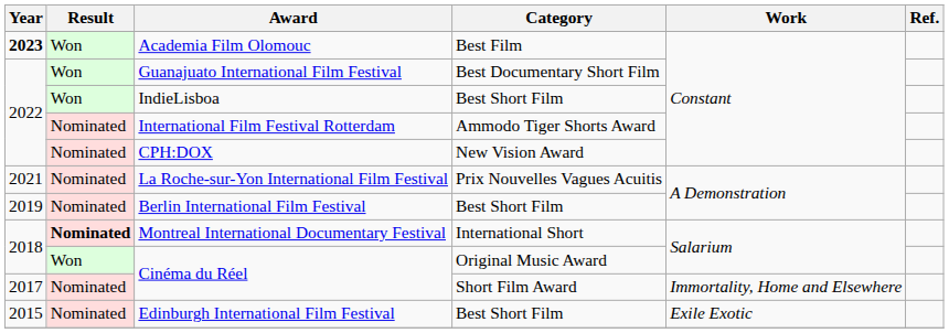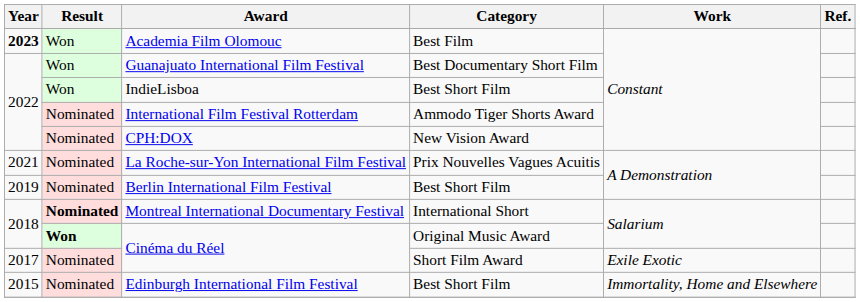Cinéma du Réel / Original Music Award | Result: normal -> bold
Cinéma du Réel / Short Film Award | Work: Immortality, Home and Elsewhere -> Exile Exotic
Edinburgh International Film Festival | Work: Exile Exotic -> Immortality, Home and Elsewhere
